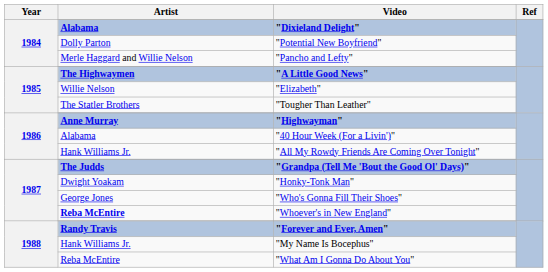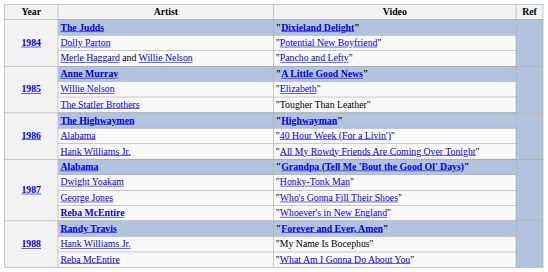"Dixieland Delight" | Artist: Alabama -> The Judds
"A Little Good News" | Artist: The Highwaymen -> Anne Murray
"Highwayman" | Artist: Anne Murray -> The Highwaymen
"Grandpa (Tell Me 'Bout the Good Ol' Days)" | Artist: The Judds -> Alabama
